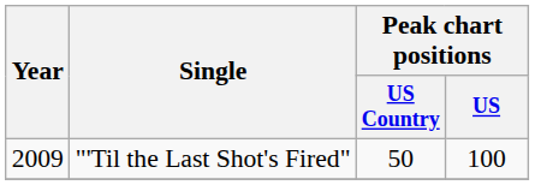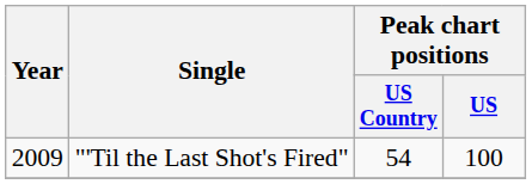"'Til the Last Shot's Fired" | Peak chart positions / US Country: 50 -> 54
